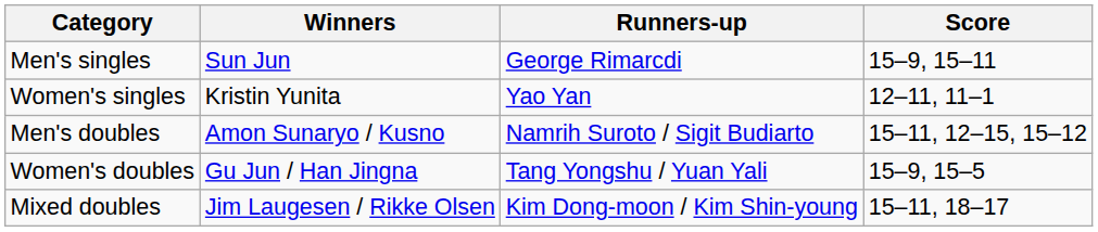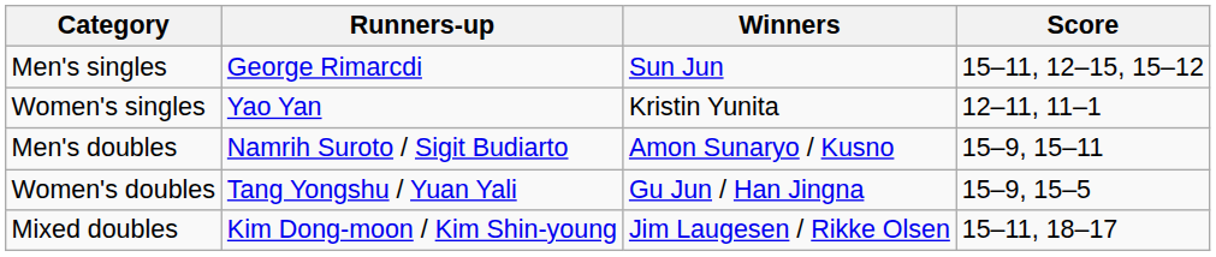columns swapped: Winners <-> Runners-up
Men's singles | Score: 15–9, 15–11 -> 15–11, 12–15, 15–12
Men's doubles | Score: 15–11, 12–15, 15–12 -> 15–9, 15–11
